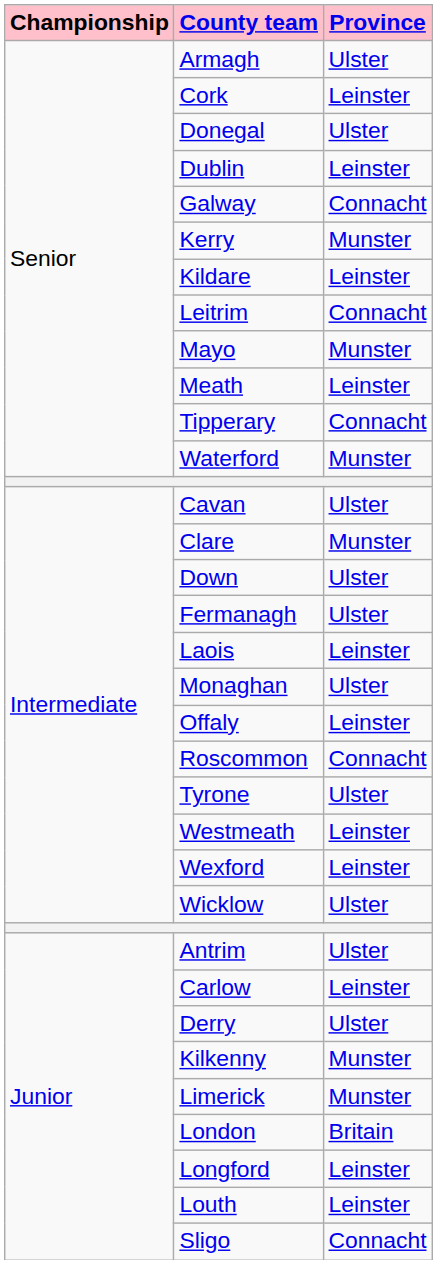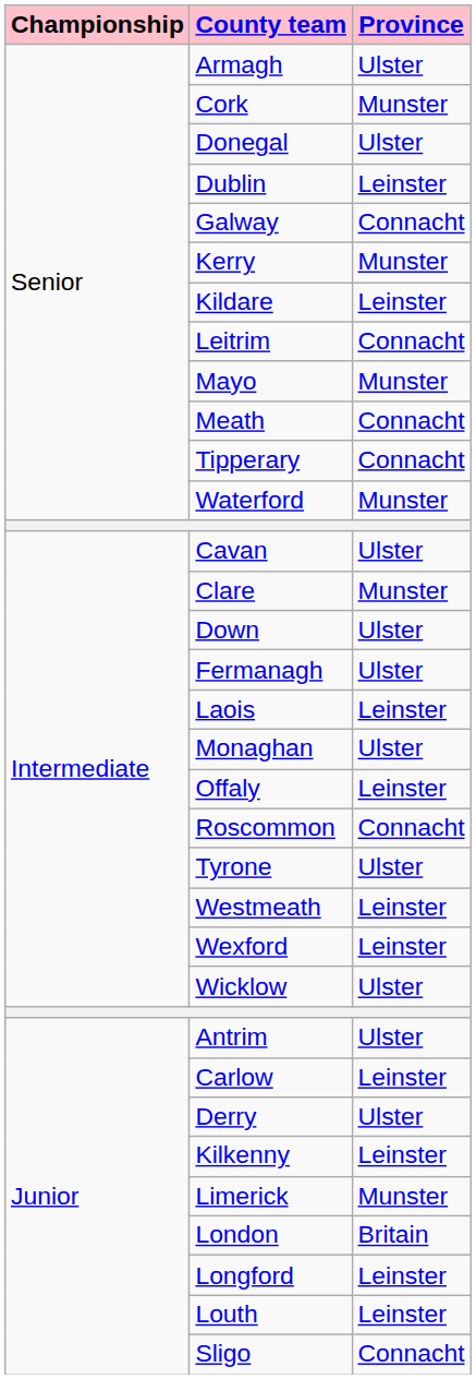Cork | Province: Leinster -> Munster
Meath | Province: Leinster -> Connacht
Kilkenny | Province: Munster -> Leinster
